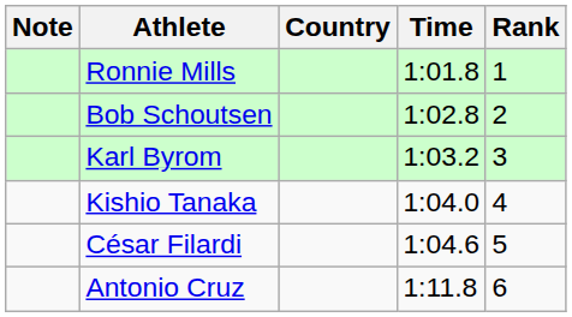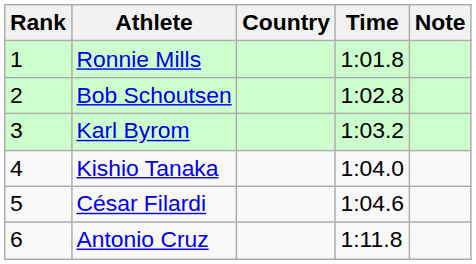columns swapped: Rank <-> Note
